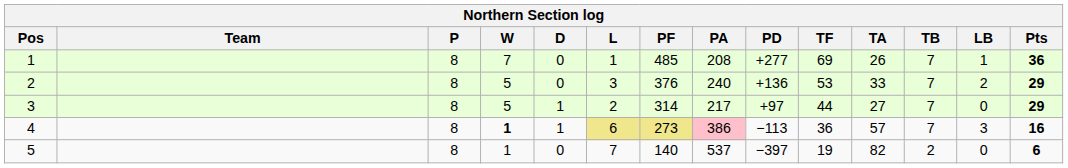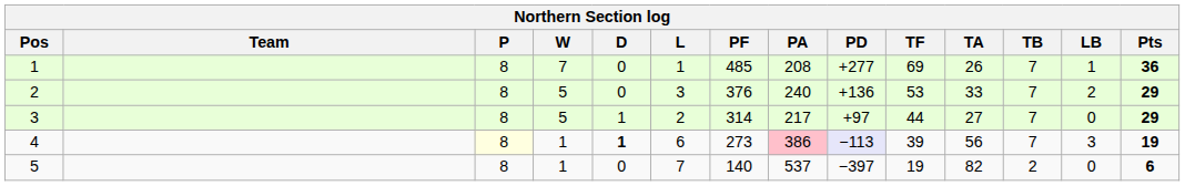4 | P: no background -> lightyellow background
4 | W: bold -> normal
4 | D: normal -> bold
4 | L: khaki background -> no background
4 | PF: khaki background -> no background
4 | PD: no background -> lavender background
4 | TF: 36 -> 39
4 | TA: 57 -> 56
4 | Pts: 16 -> 19
